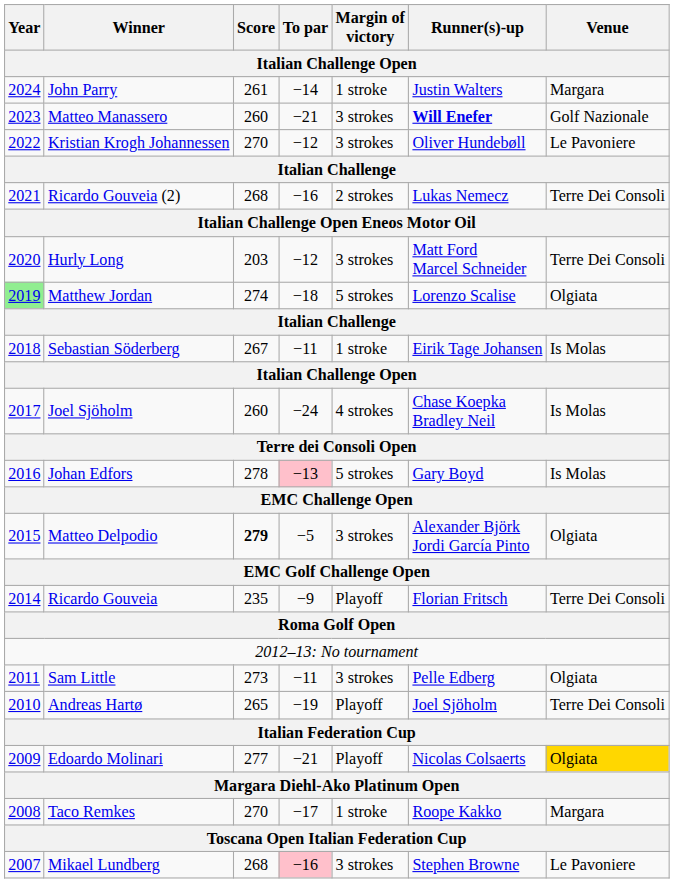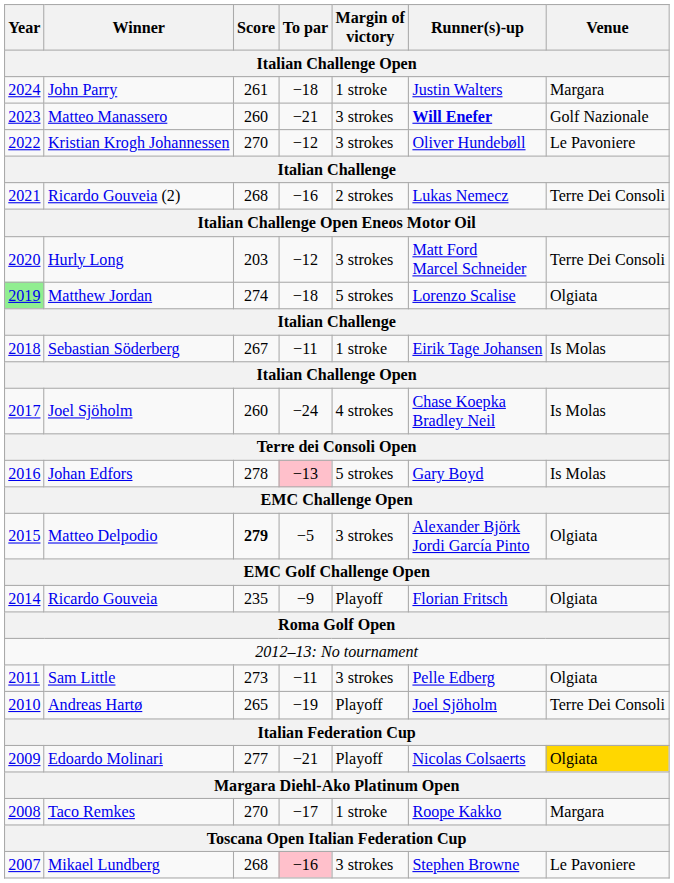John Parry | To par: −14 -> −18
Ricardo Gouveia | Venue: Terre Dei Consoli -> Olgiata
